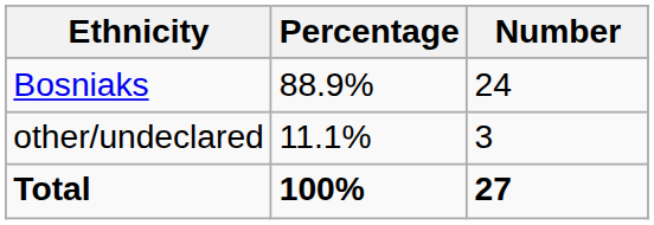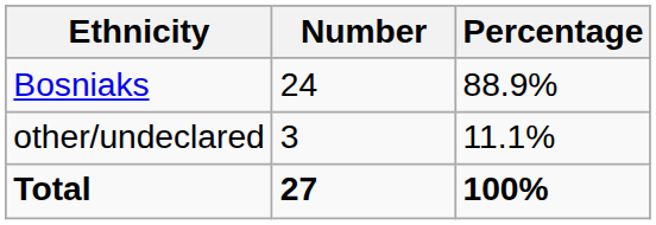columns swapped: Number <-> Percentage
